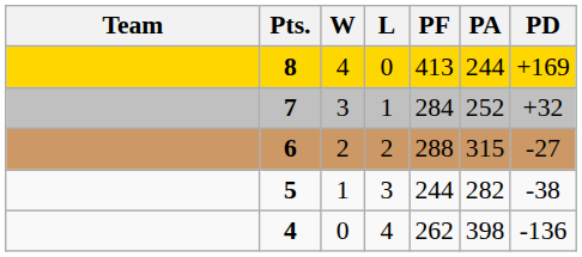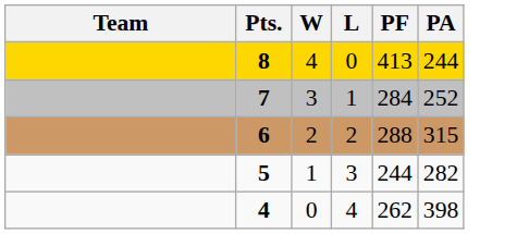- column: PD | +169 | +32 | -27 | -38 | -136
